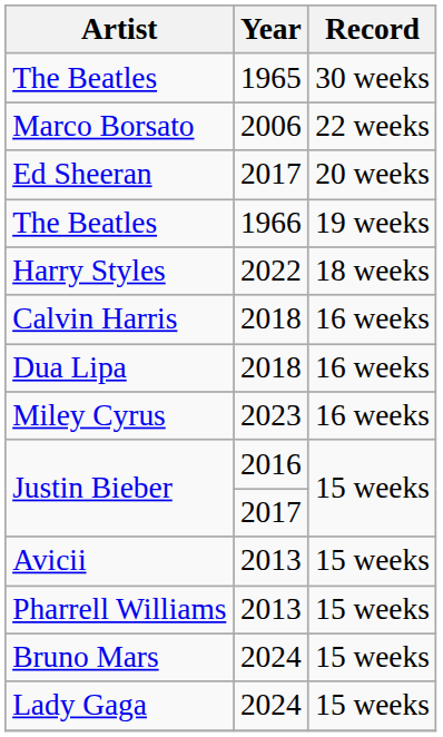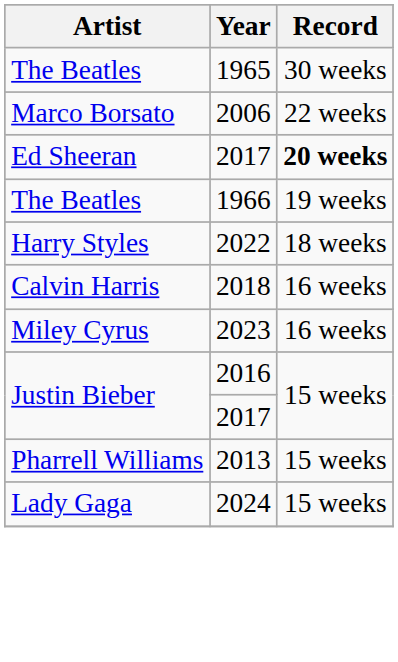Ed Sheeran | Record: normal -> bold
- row: Dua Lipa | 2018 | 16 weeks
- row: Avicii | 2013 | 15 weeks
- row: Bruno Mars | 2024 | 15 weeks
